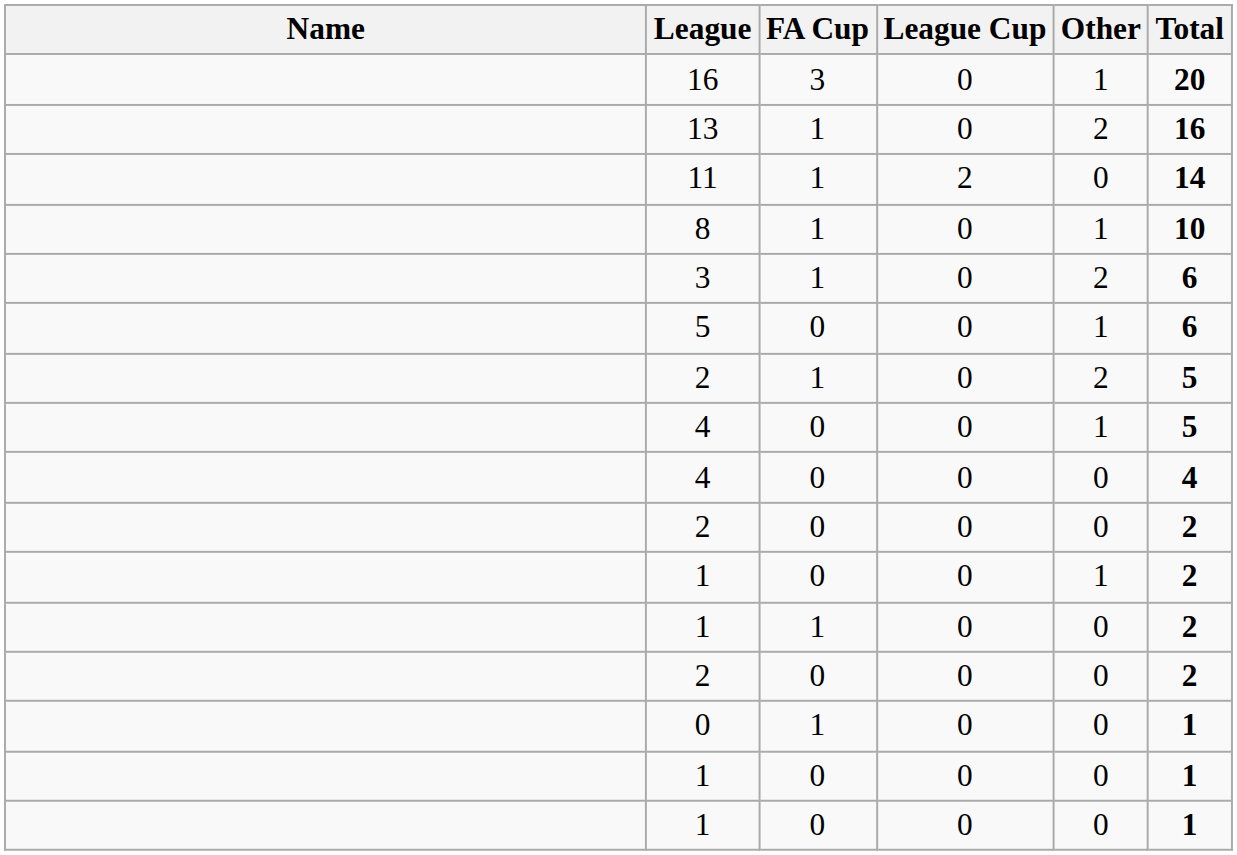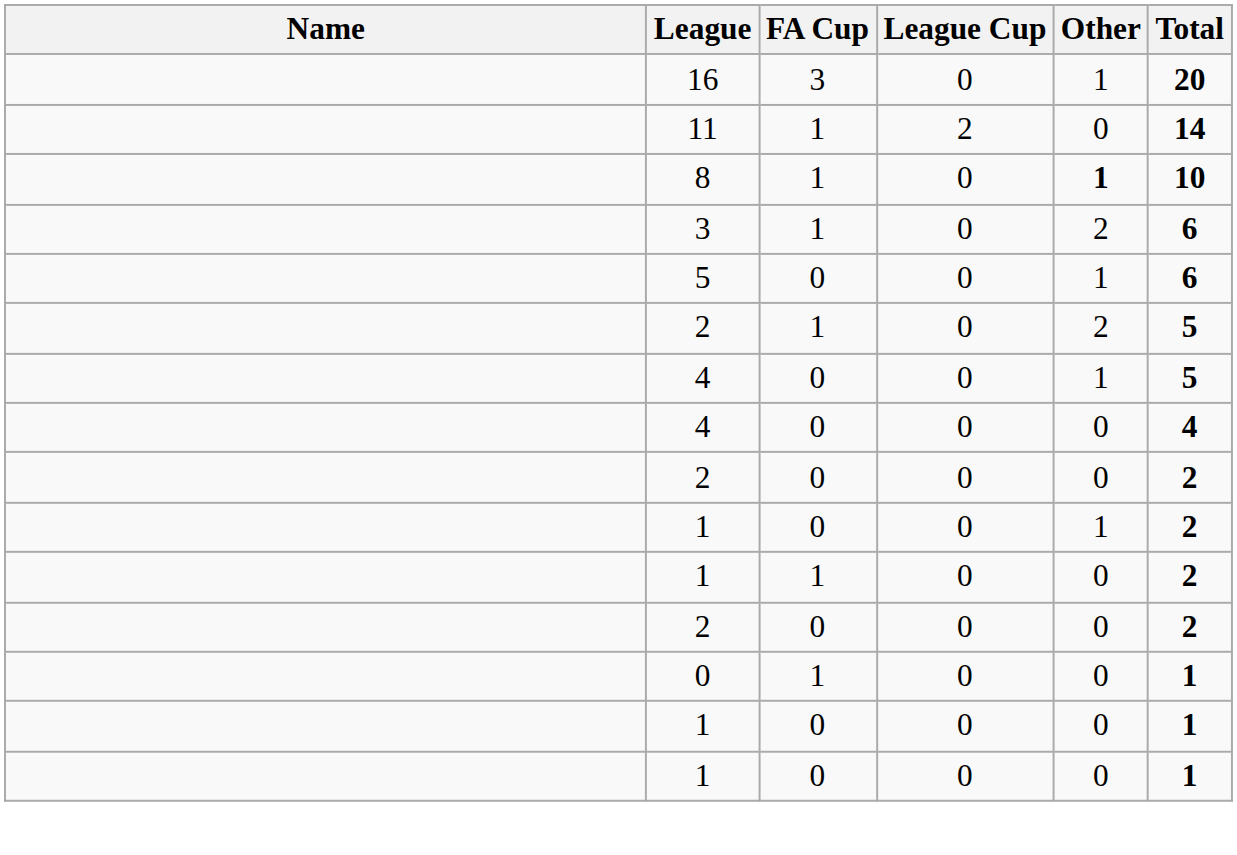- row: 13 | 1 | 0 | 2 | 16
8 | Other: normal -> bold
